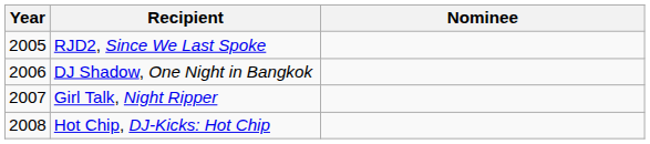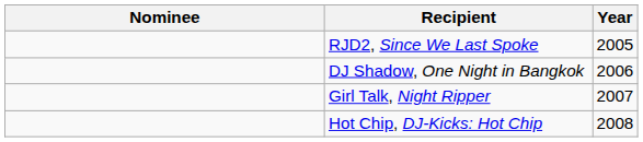columns swapped: Year <-> Nominee
